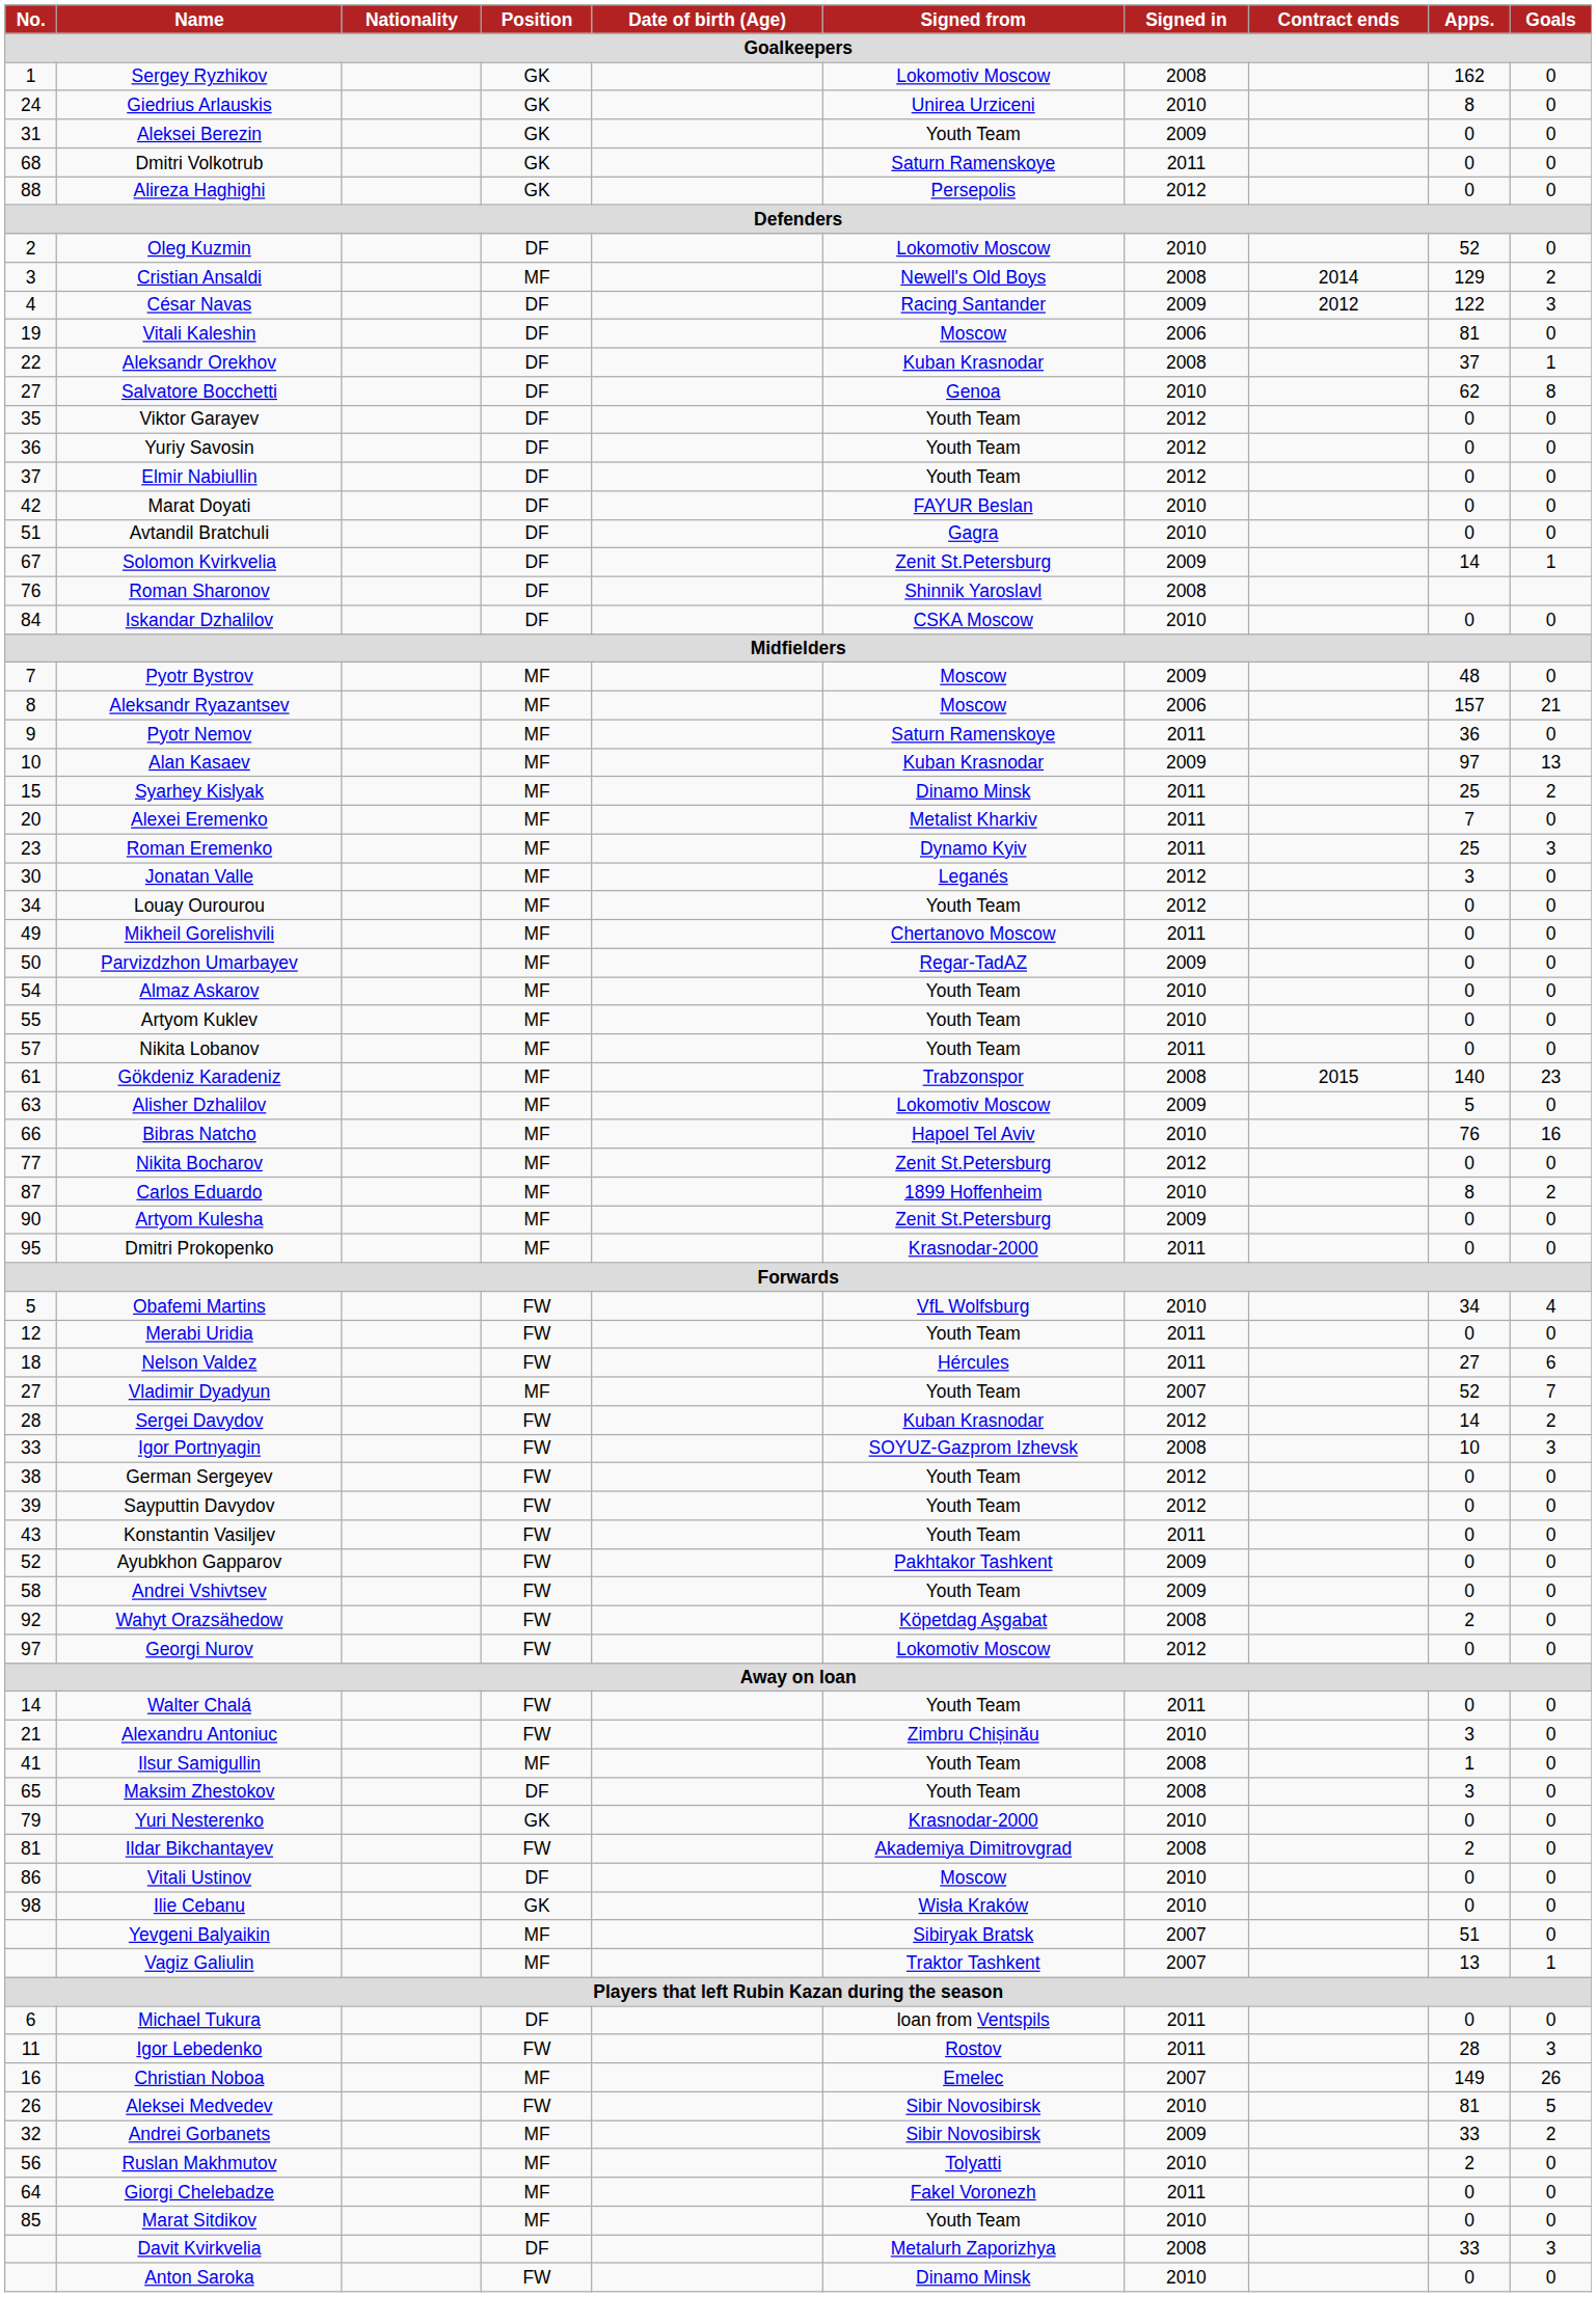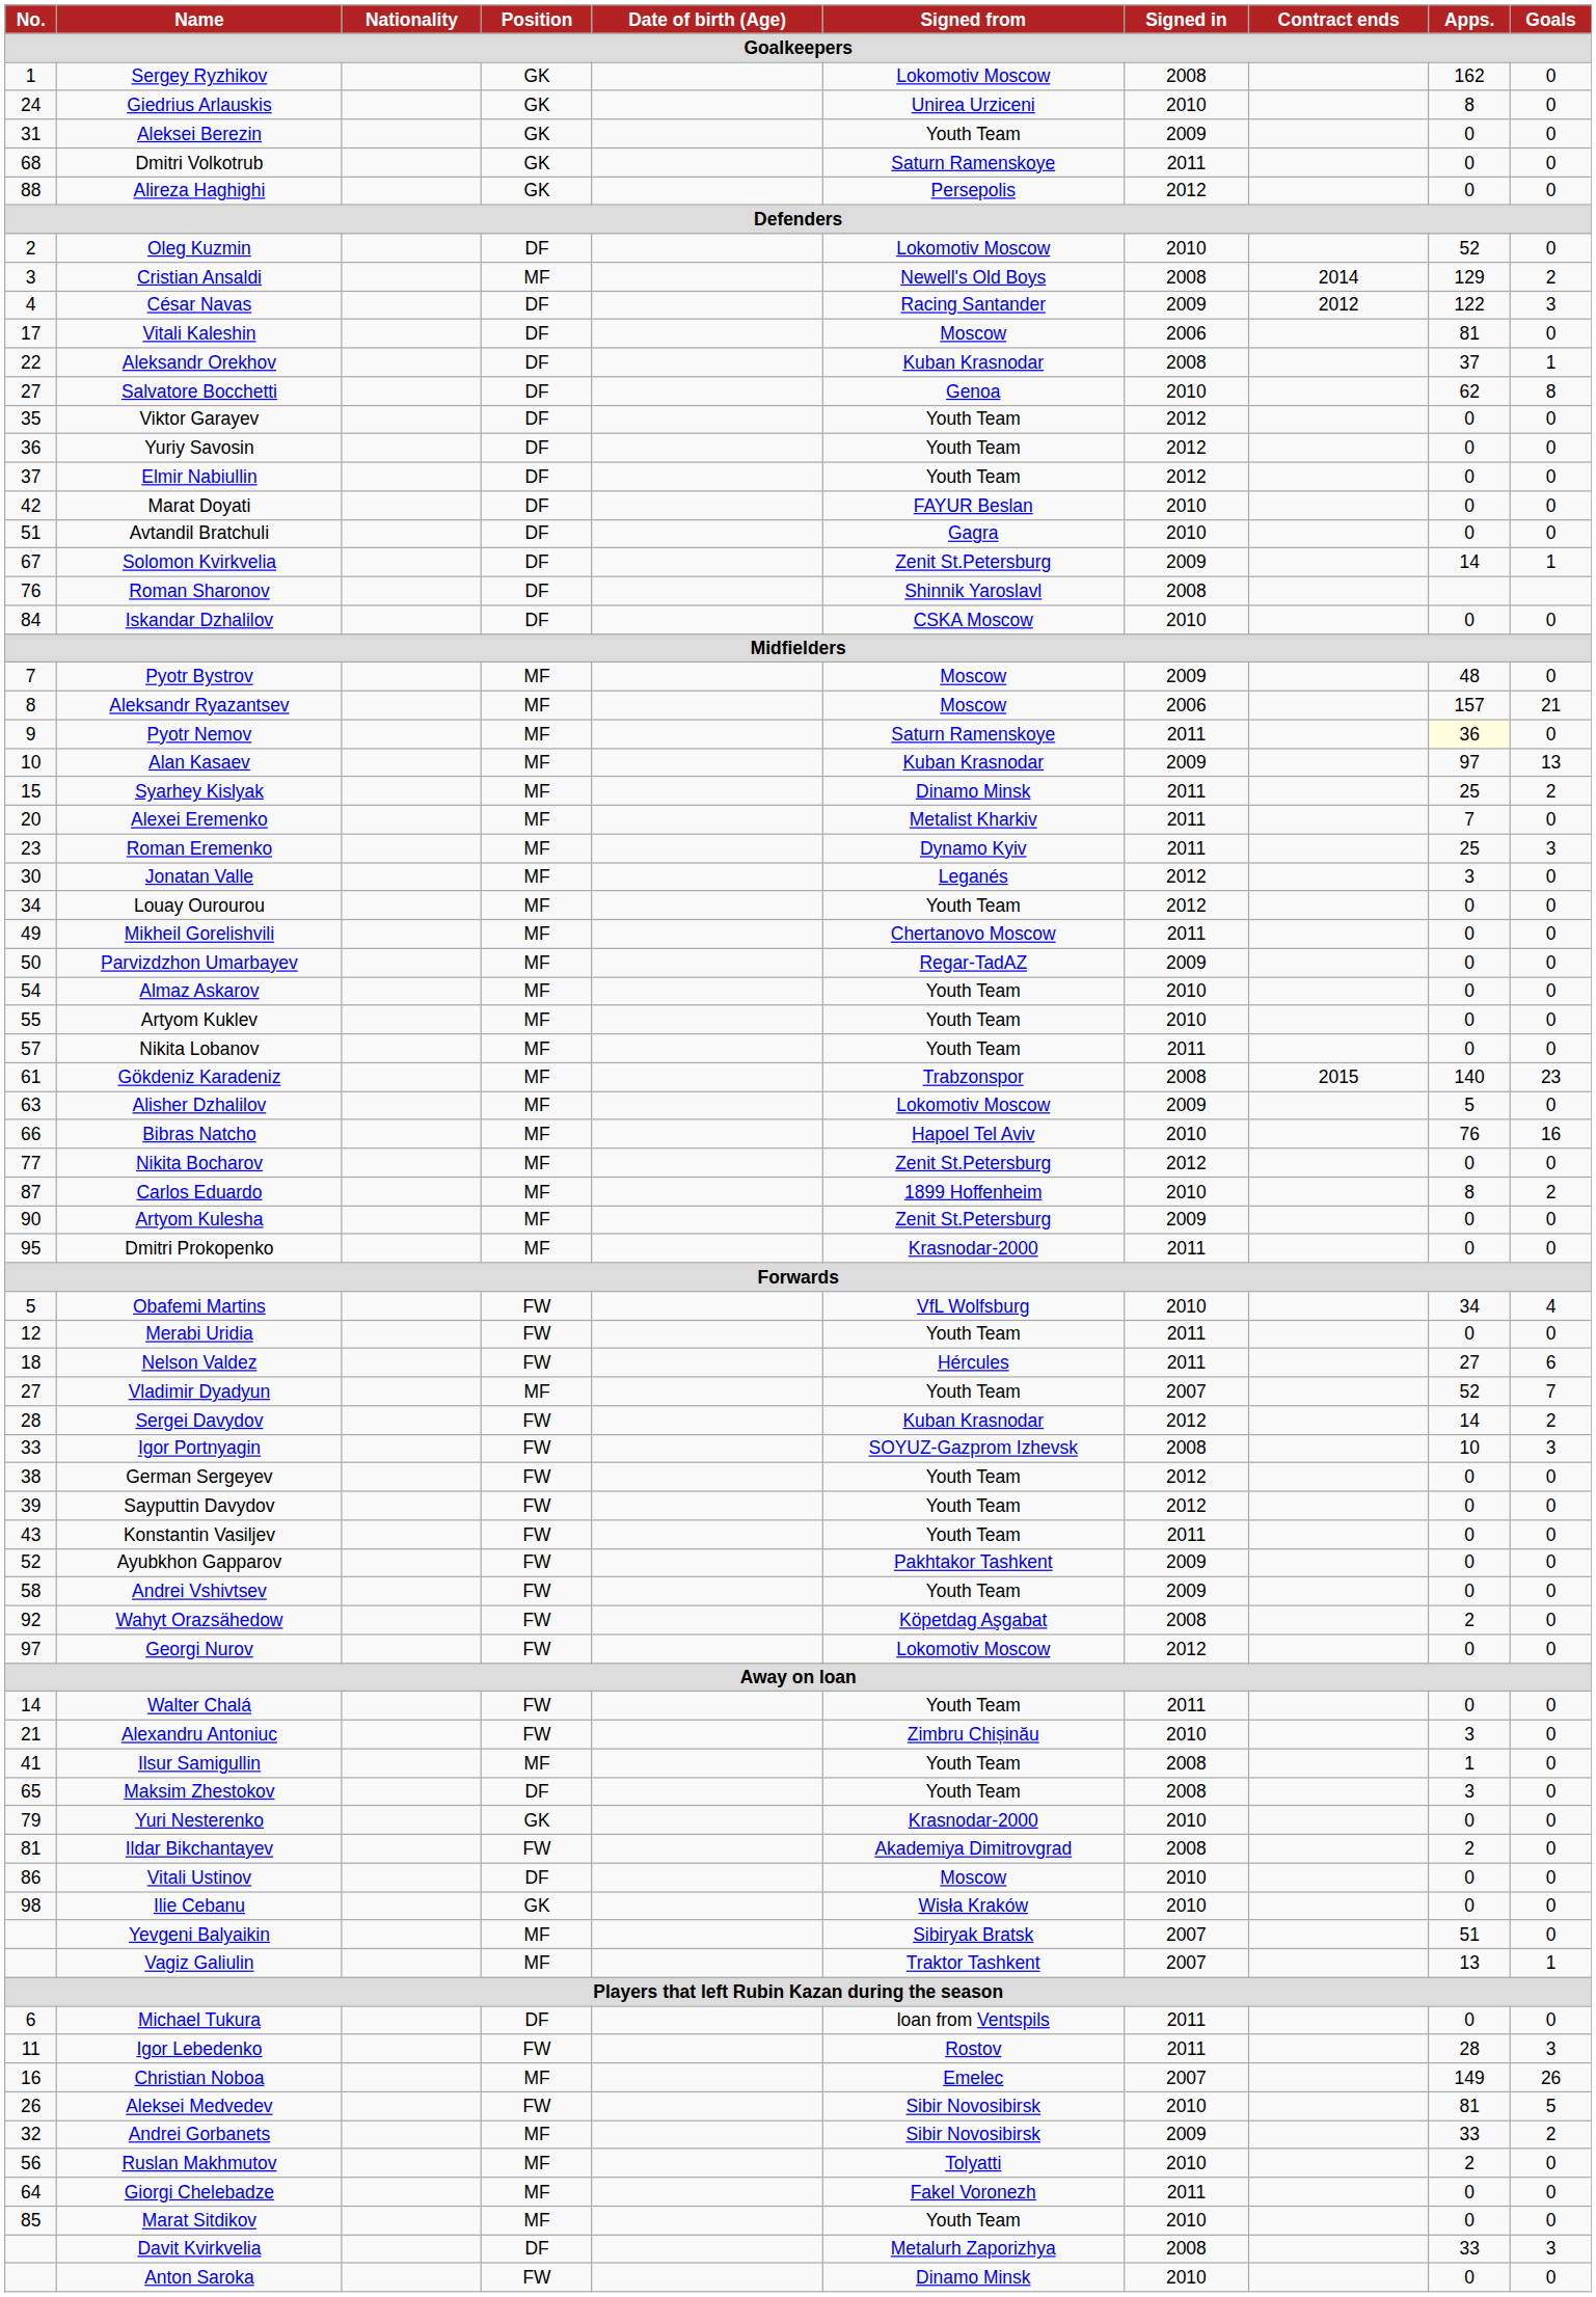Vitali Kaleshin | No.: 19 -> 17
Pyotr Nemov | Apps.: no background -> lightyellow background
